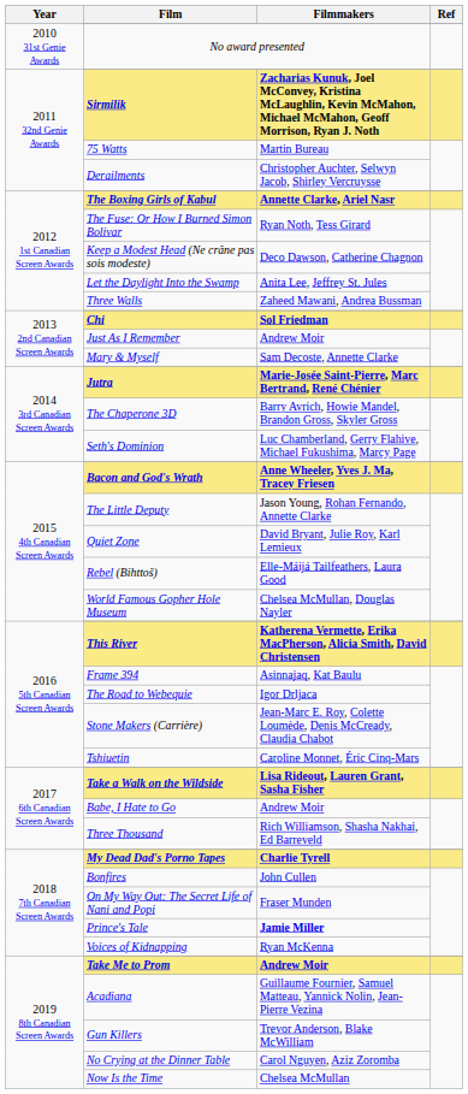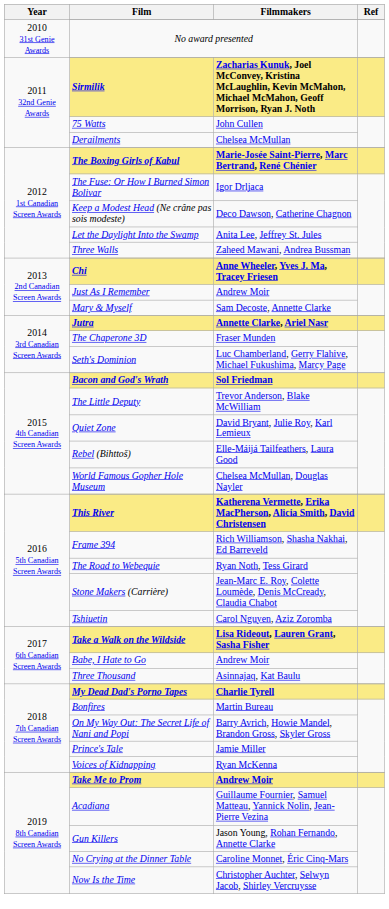75 Watts | Filmmakers: Martin Bureau -> John Cullen
Derailments | Filmmakers: Christopher Auchter, Selwyn Jacob, Shirley Vercruysse -> Chelsea McMullan
The Boxing Girls of Kabul | Filmmakers: Annette Clarke, Ariel Nasr -> Marie-Josée Saint-Pierre, Marc Bertrand, René Chénier
The Fuse: Or How I Burned Simon Bolivar | Filmmakers: Ryan Noth, Tess Girard -> Igor Drljaca
Chi | Filmmakers: Sol Friedman -> Anne Wheeler, Yves J. Ma, Tracey Friesen
Jutra | Filmmakers: Marie-Josée Saint-Pierre, Marc Bertrand, René Chénier -> Annette Clarke, Ariel Nasr
The Chaperone 3D | Filmmakers: Barry Avrich, Howie Mandel, Brandon Gross, Skyler Gross -> Fraser Munden
Bacon and God's Wrath | Filmmakers: Anne Wheeler, Yves J. Ma, Tracey Friesen -> Sol Friedman
The Little Deputy | Filmmakers: Jason Young, Rohan Fernando, Annette Clarke -> Trevor Anderson, Blake McWilliam
Frame 394 | Filmmakers: Asinnajaq, Kat Baulu -> Rich Williamson, Shasha Nakhai, Ed Barreveld
The Road to Webequie | Filmmakers: Igor Drljaca -> Ryan Noth, Tess Girard
Tshiuetin | Filmmakers: Caroline Monnet, Éric Cinq-Mars -> Carol Nguyen, Aziz Zoromba
Three Thousand | Filmmakers: Rich Williamson, Shasha Nakhai, Ed Barreveld -> Asinnajaq, Kat Baulu
Bonfires | Filmmakers: John Cullen -> Martin Bureau
On My Way Out: The Secret Life of Nani and Popi | Filmmakers: Fraser Munden -> Barry Avrich, Howie Mandel, Brandon Gross, Skyler Gross
Prince's Tale | Filmmakers: bold -> normal
Gun Killers | Filmmakers: Trevor Anderson, Blake McWilliam -> Jason Young, Rohan Fernando, Annette Clarke
No Crying at the Dinner Table | Filmmakers: Carol Nguyen, Aziz Zoromba -> Caroline Monnet, Éric Cinq-Mars
Now Is the Time | Filmmakers: Chelsea McMullan -> Christopher Auchter, Selwyn Jacob, Shirley Vercruysse
